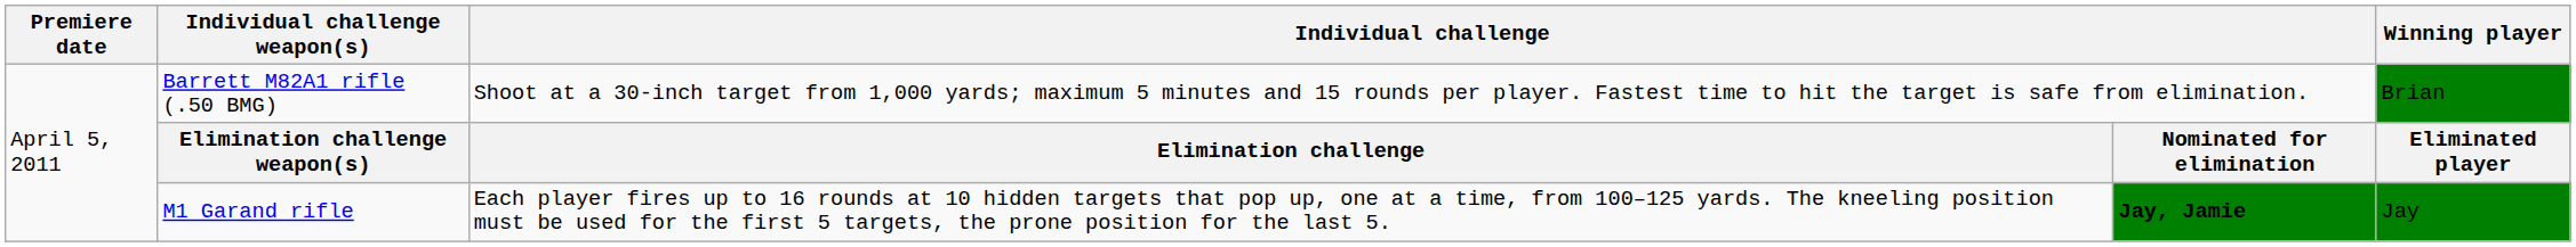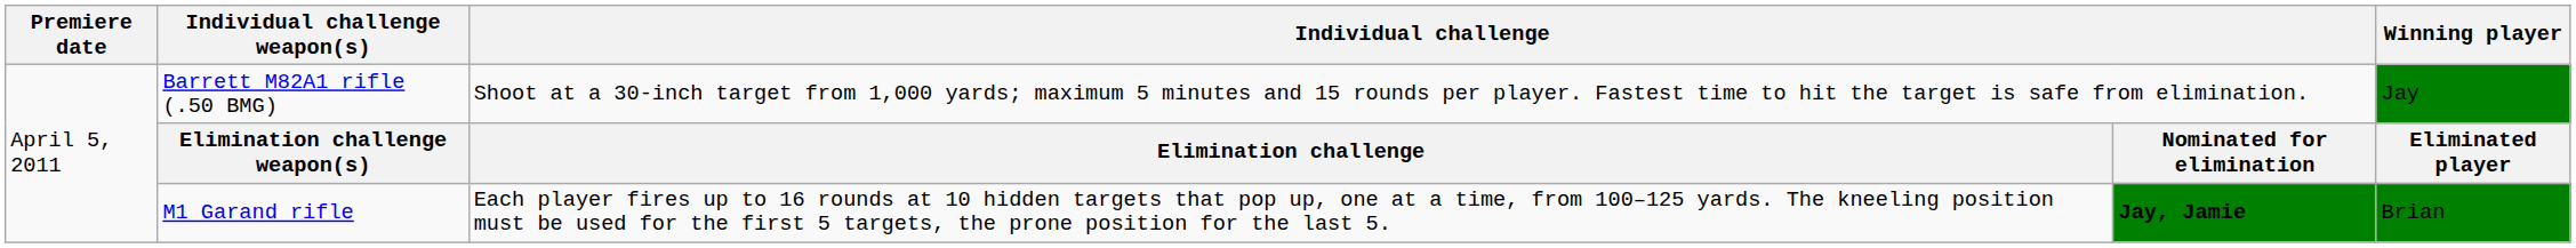Barrett M82A1 rifle (.50 BMG) | Winning player: Brian -> Jay
M1 Garand rifle | Winning player: Jay -> Brian
